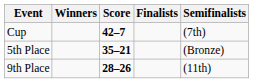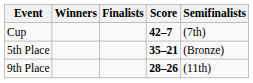columns swapped: Score <-> Finalists
